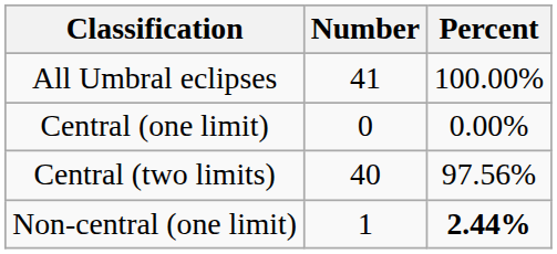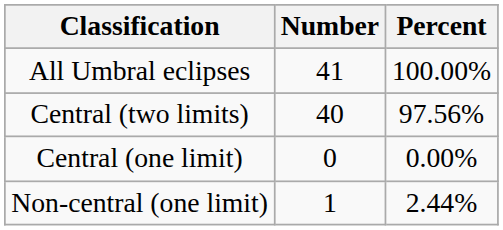rows swapped: Central (two limits) <-> Central (one limit)
Non-central (one limit) | Percent: bold -> normal
